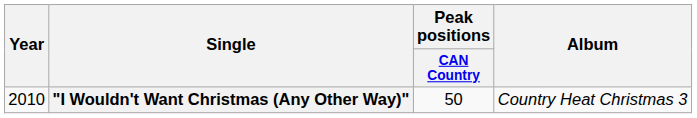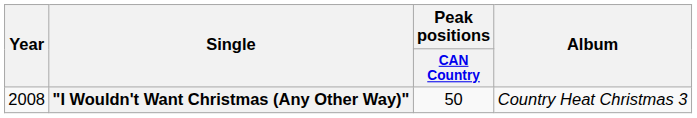"I Wouldn't Want Christmas (Any Other Way)" | Year: 2010 -> 2008
